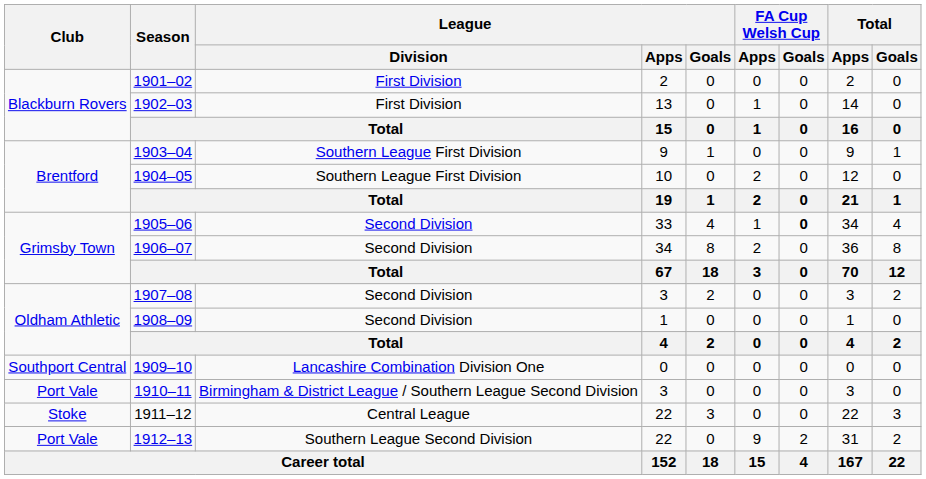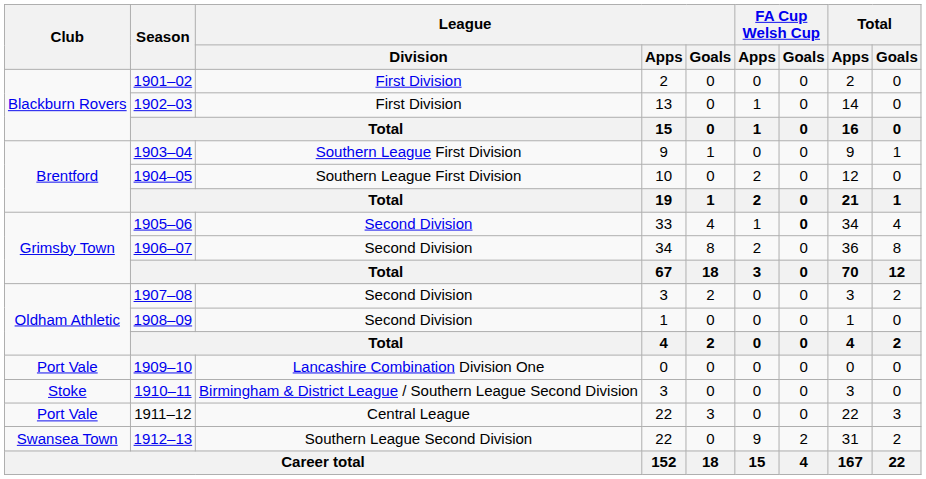1909–10 | Club: Southport Central -> Port Vale
1910–11 | Club: Port Vale -> Stoke
1911–12 | Club: Stoke -> Port Vale
1912–13 | Club: Port Vale -> Swansea Town
